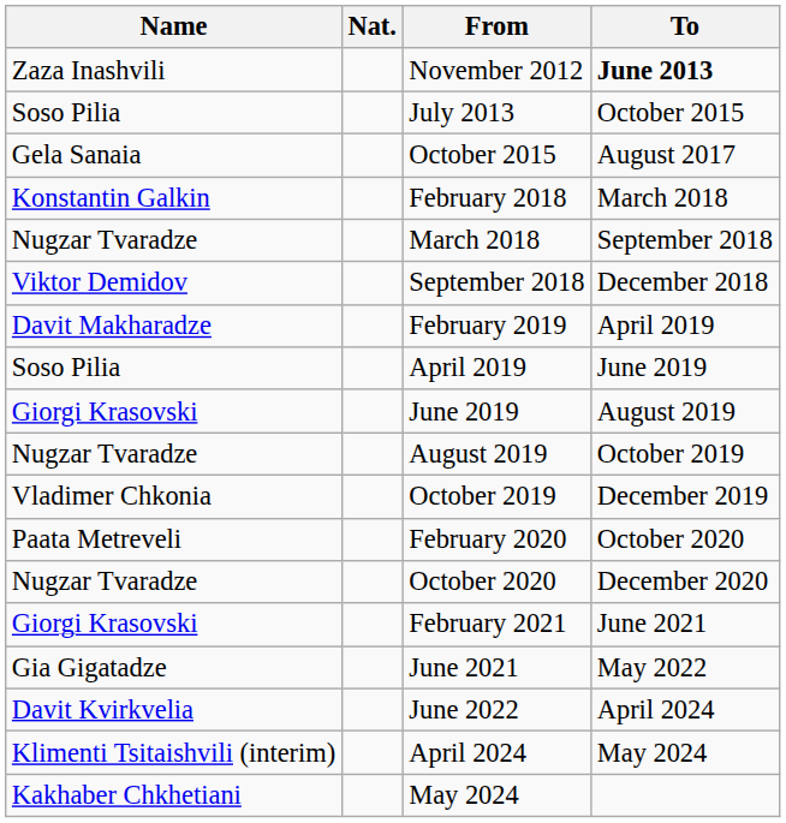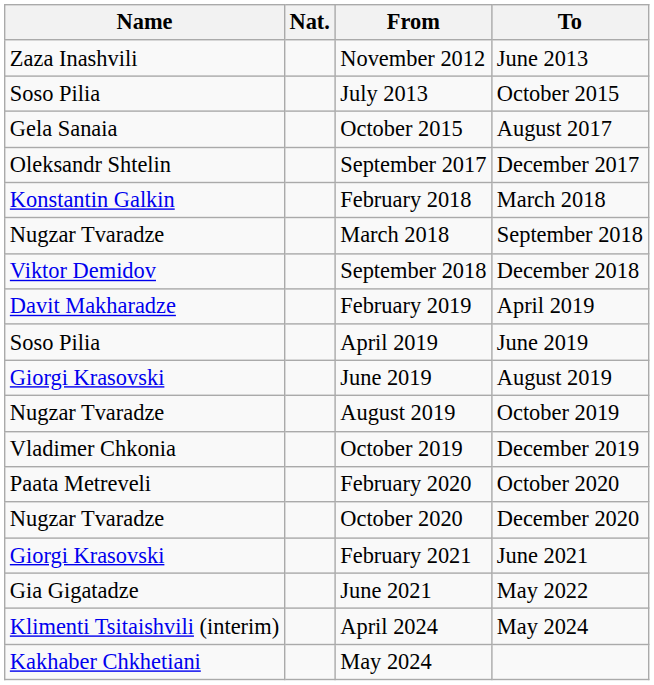November 2012 | To: bold -> normal
+ row: Oleksandr Shtelin | September 2017 | December 2017
- row: Davit Kvirkvelia | June 2022 | April 2024
